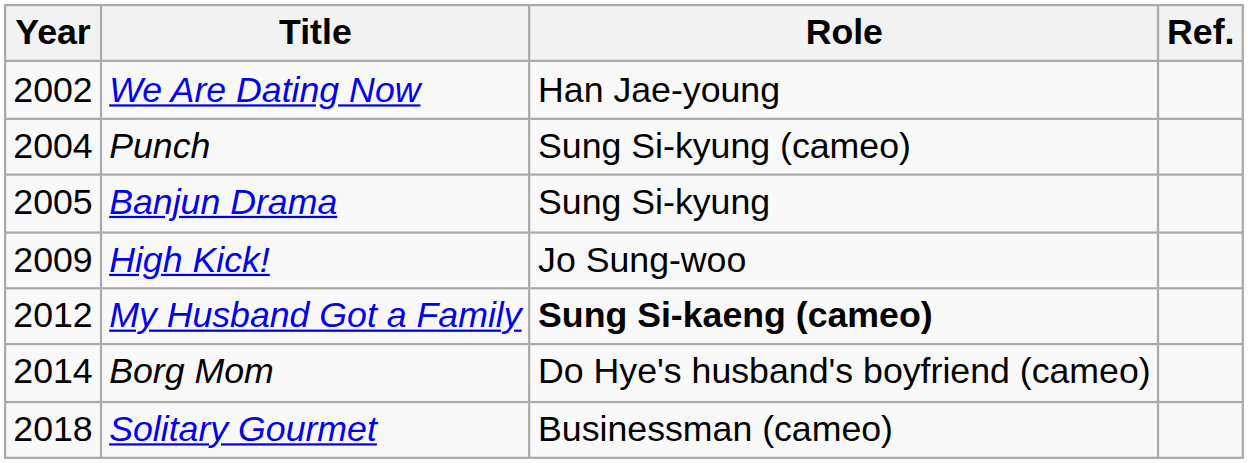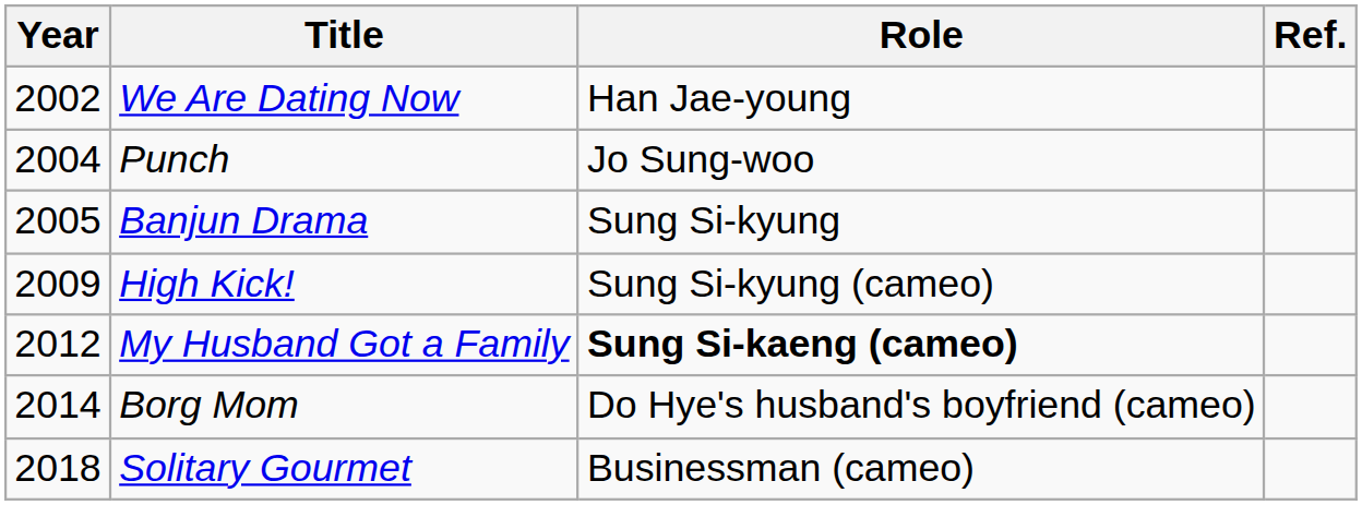Punch | Role: Sung Si-kyung (cameo) -> Jo Sung-woo
High Kick! | Role: Jo Sung-woo -> Sung Si-kyung (cameo)
